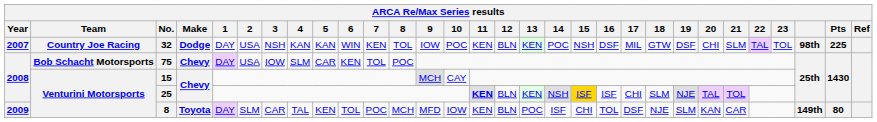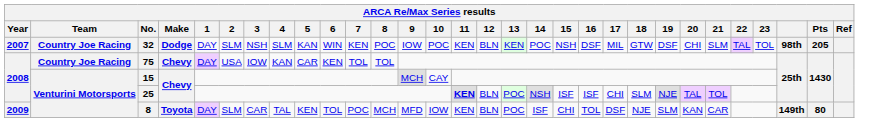32 | 2: USA -> SLM
32 | 4: KAN -> SLM
32 | 8: TOL -> POC
32 | Pts: 225 -> 205
75 | Team: Bob Schacht Motorsports -> Country Joe Racing
75 | 4: SLM -> KAN
75 | 8: POC -> TOL
25 | 13: KEN -> POC
25 | 15: gold background -> no background
